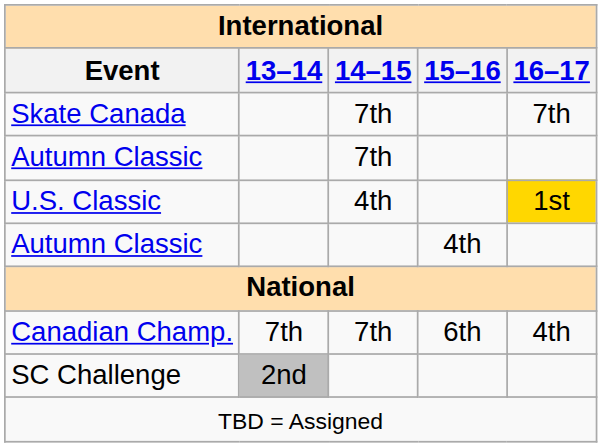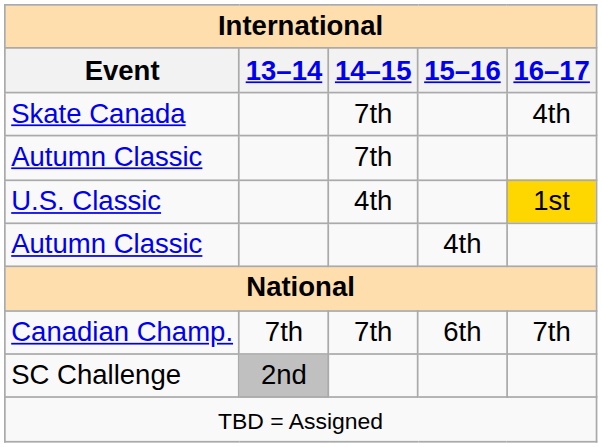Skate Canada | 16–17: 7th -> 4th
Canadian Champ. | 16–17: 4th -> 7th
